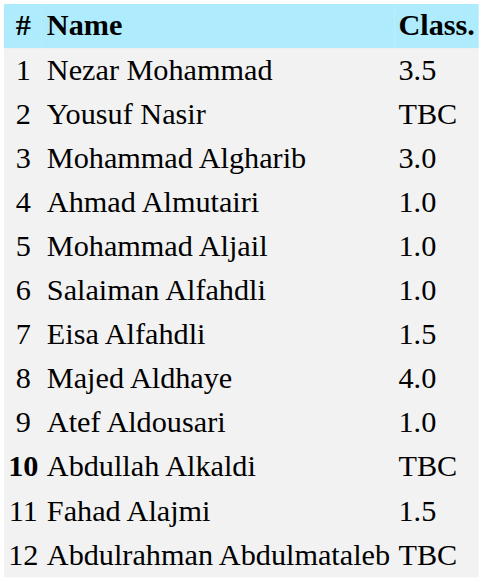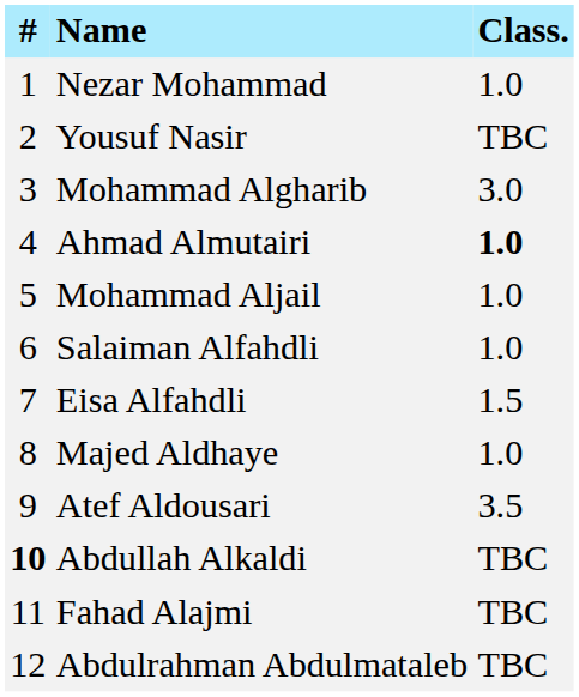Nezar Mohammad | Class.: 3.5 -> 1.0
Ahmad Almutairi | Class.: normal -> bold
Majed Aldhaye | Class.: 4.0 -> 1.0
Atef Aldousari | Class.: 1.0 -> 3.5
Fahad Alajmi | Class.: 1.5 -> TBC
